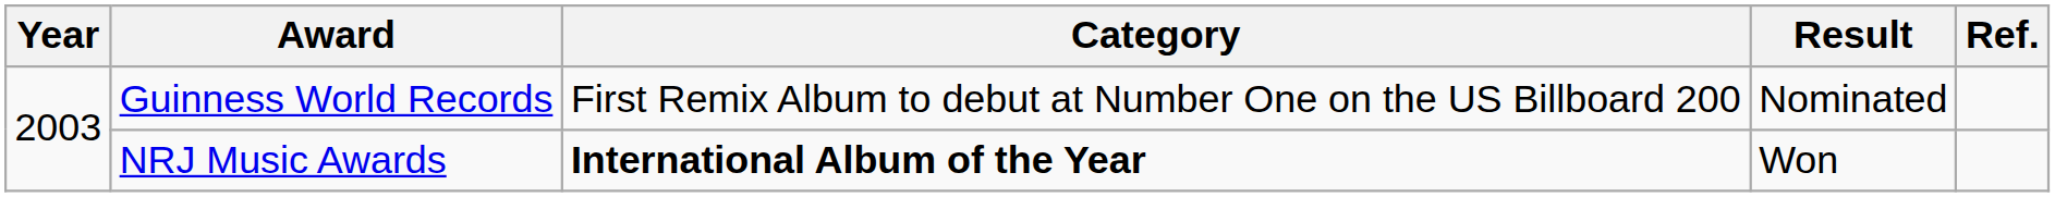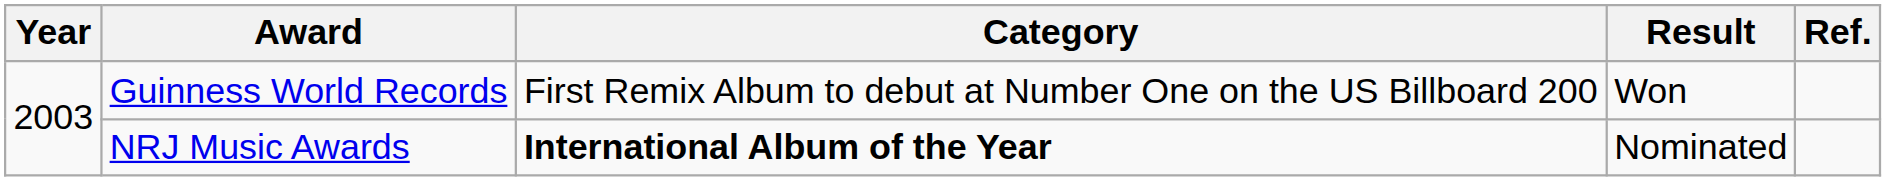Guinness World Records | Result: Nominated -> Won
NRJ Music Awards | Result: Won -> Nominated
